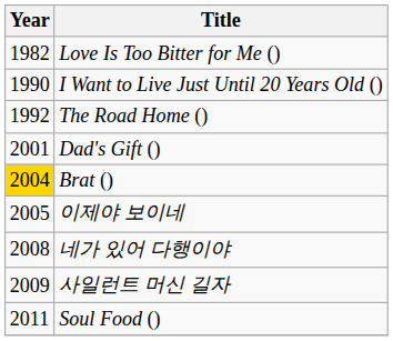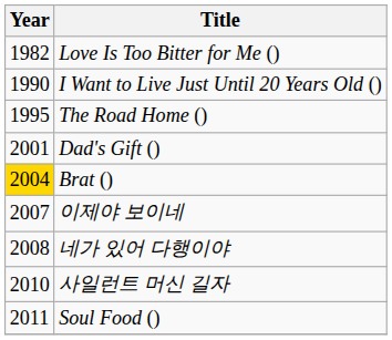The Road Home () | Year: 1992 -> 1995
이제야 보이네 | Year: 2005 -> 2007
사일런트 머신 길자 | Year: 2009 -> 2010
